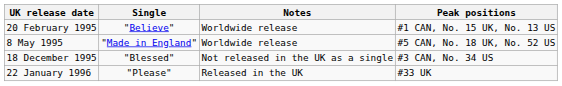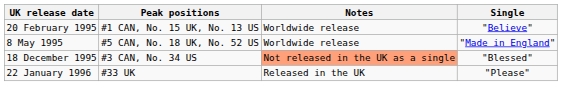columns swapped: Single <-> Peak positions
18 December 1995 | Notes: no background -> lightsalmon background
